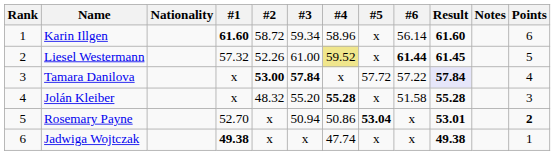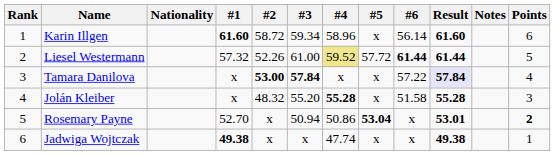Liesel Westermann | #5: x -> 57.72
Liesel Westermann | Result: 61.45 -> 61.44
Tamara Danilova | #5: 57.72 -> x
